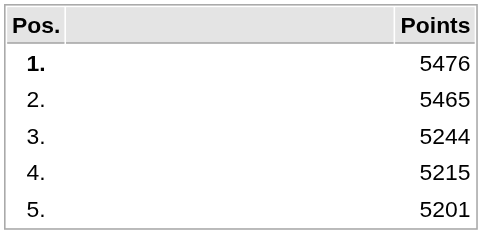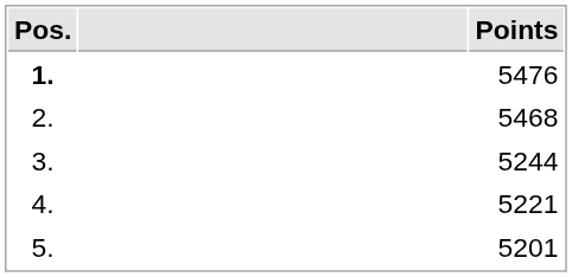2. | Points: 5465 -> 5468
4. | Points: 5215 -> 5221
